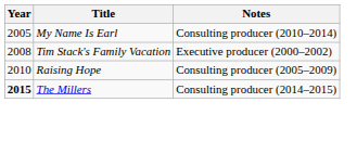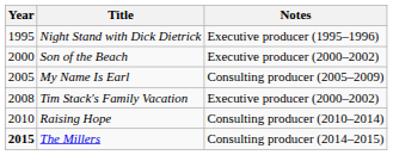+ row: 1995 | Night Stand with Dick Dietrick | Executive producer (1995–1996)
+ row: 2000 | Son of the Beach | Executive producer (2000–2002)
My Name Is Earl | Notes: Consulting producer (2010–2014) -> Consulting producer (2005–2009)
Raising Hope | Notes: Consulting producer (2005–2009) -> Consulting producer (2010–2014)
